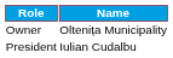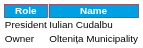rows swapped: Owner <-> President
